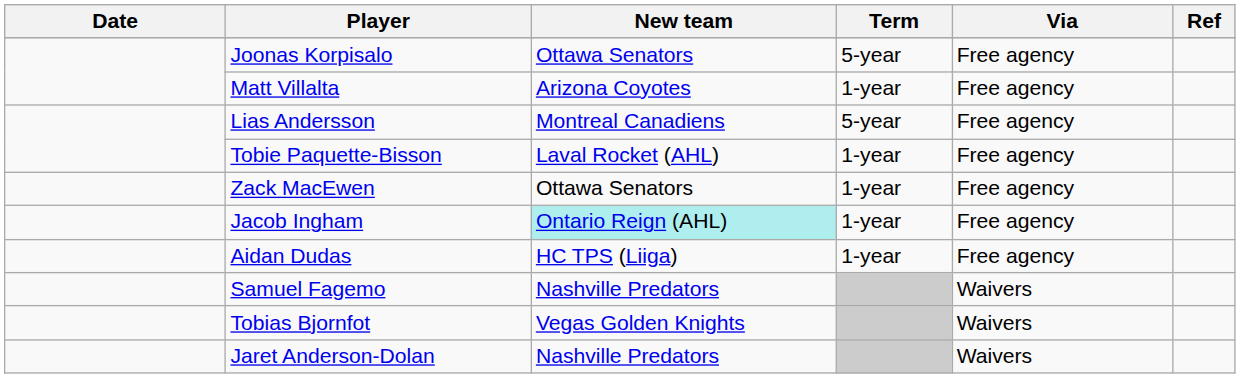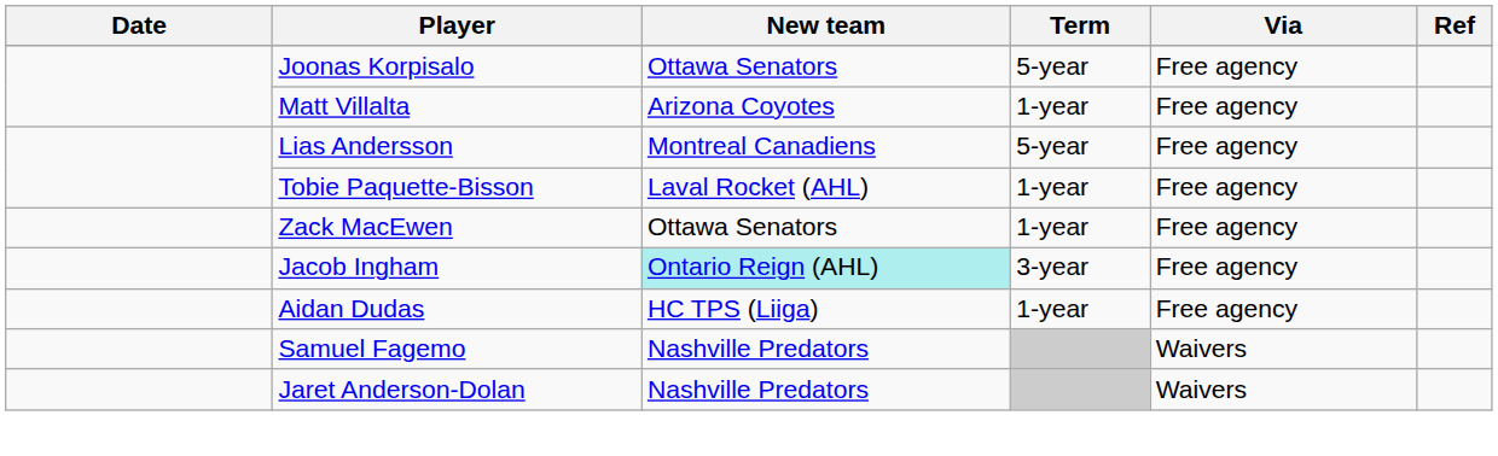Jacob Ingham | Term: 1-year -> 3-year
- row: Tobias Bjornfot | Vegas Golden Knights | Waivers
